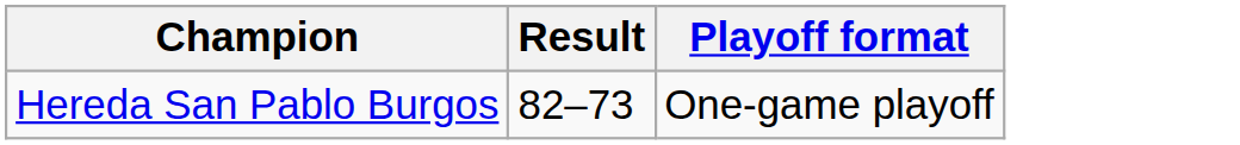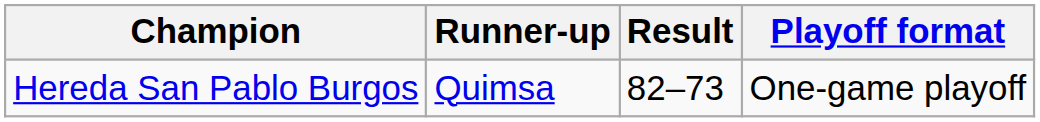+ column: Runner-up | Quimsa
